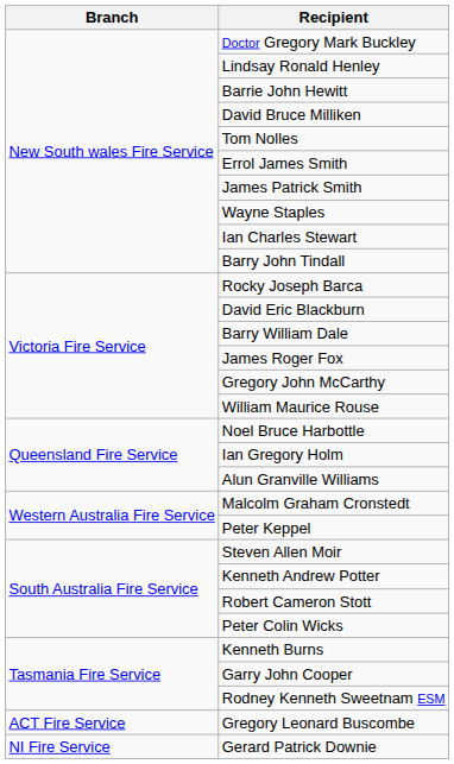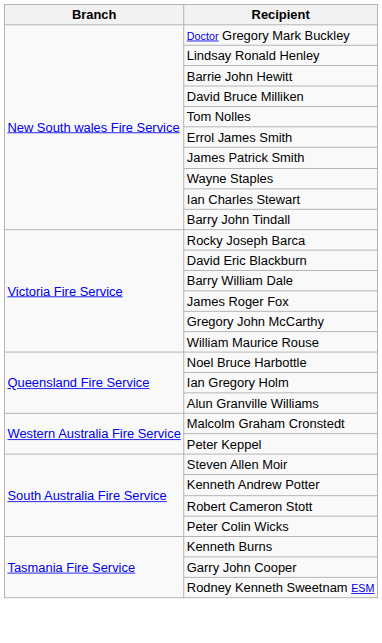- row: ACT Fire Service | Gregory Leonard Buscombe
- row: NI Fire Service | Gerard Patrick Downie
